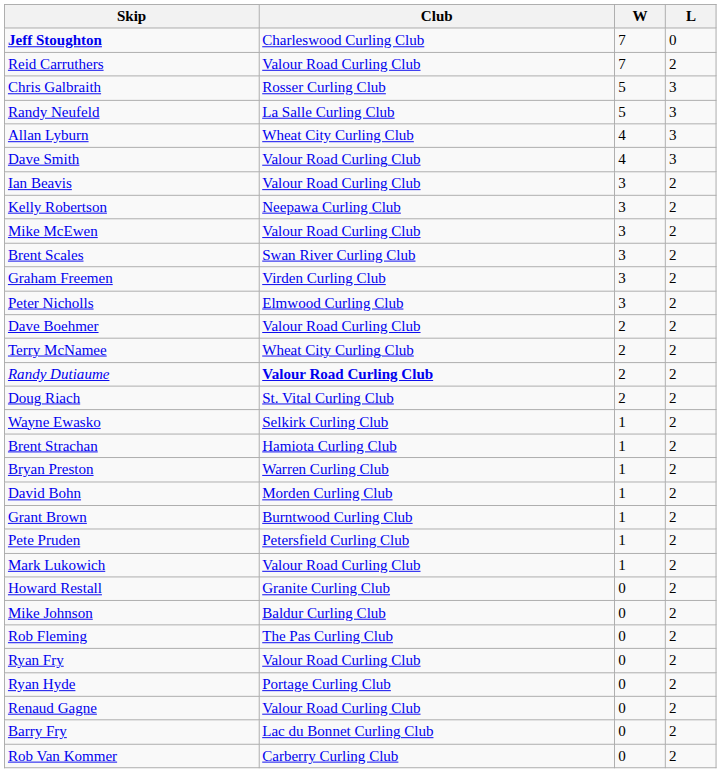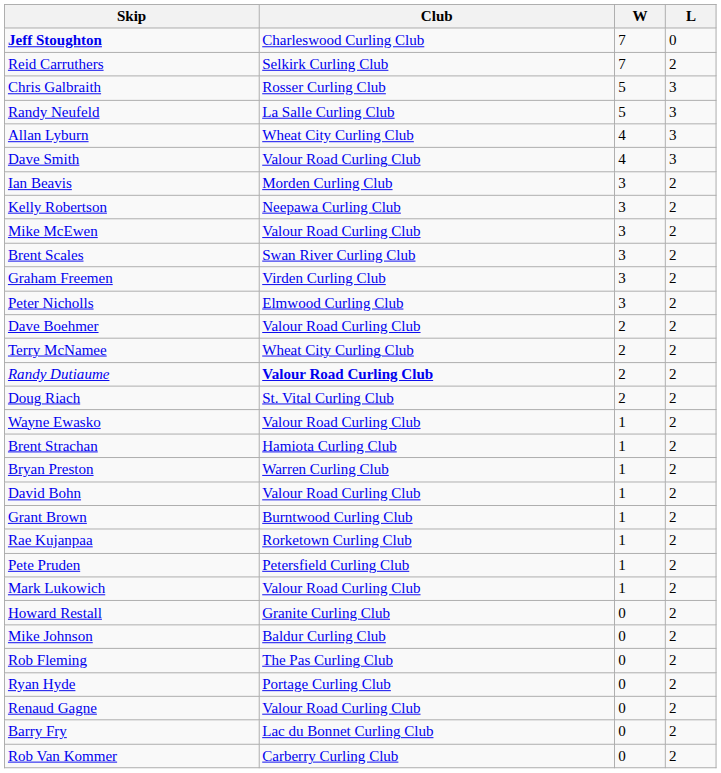Reid Carruthers | Club: Valour Road Curling Club -> Selkirk Curling Club
Ian Beavis | Club: Valour Road Curling Club -> Morden Curling Club
Wayne Ewasko | Club: Selkirk Curling Club -> Valour Road Curling Club
David Bohn | Club: Morden Curling Club -> Valour Road Curling Club
+ row: Rae Kujanpaa | Rorketown Curling Club | 1 | 2
- row: Ryan Fry | Valour Road Curling Club | 0 | 2
